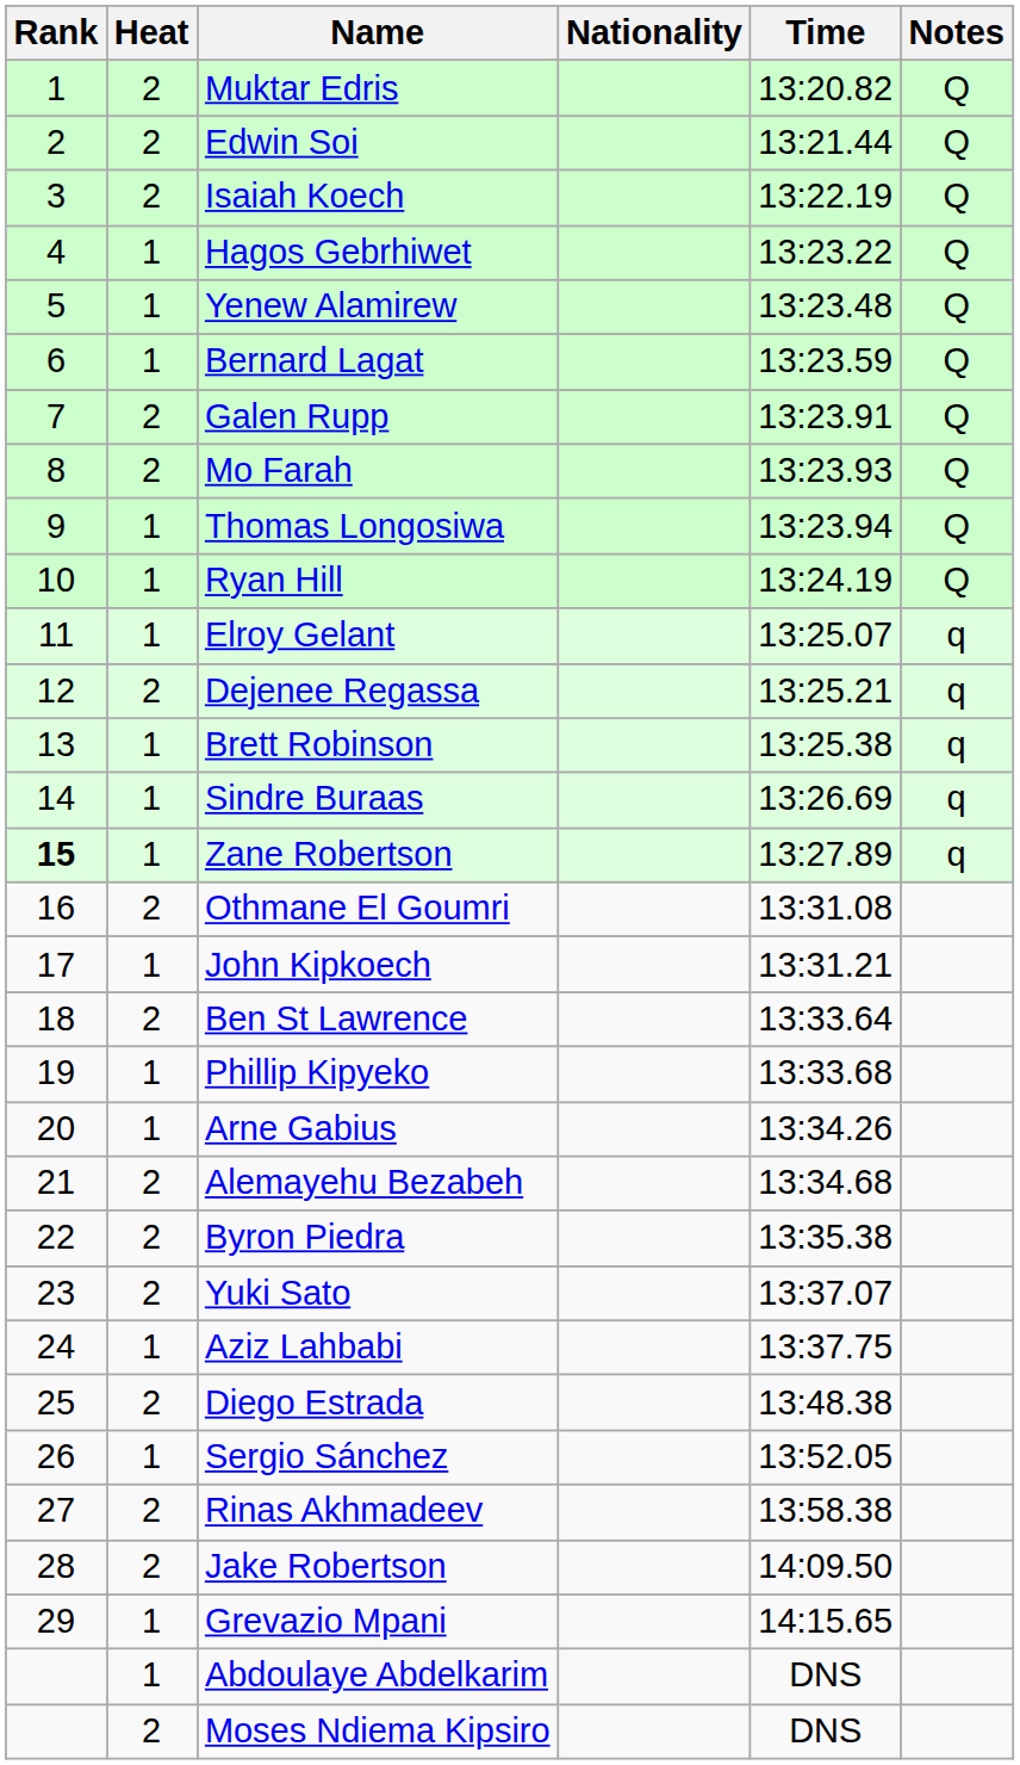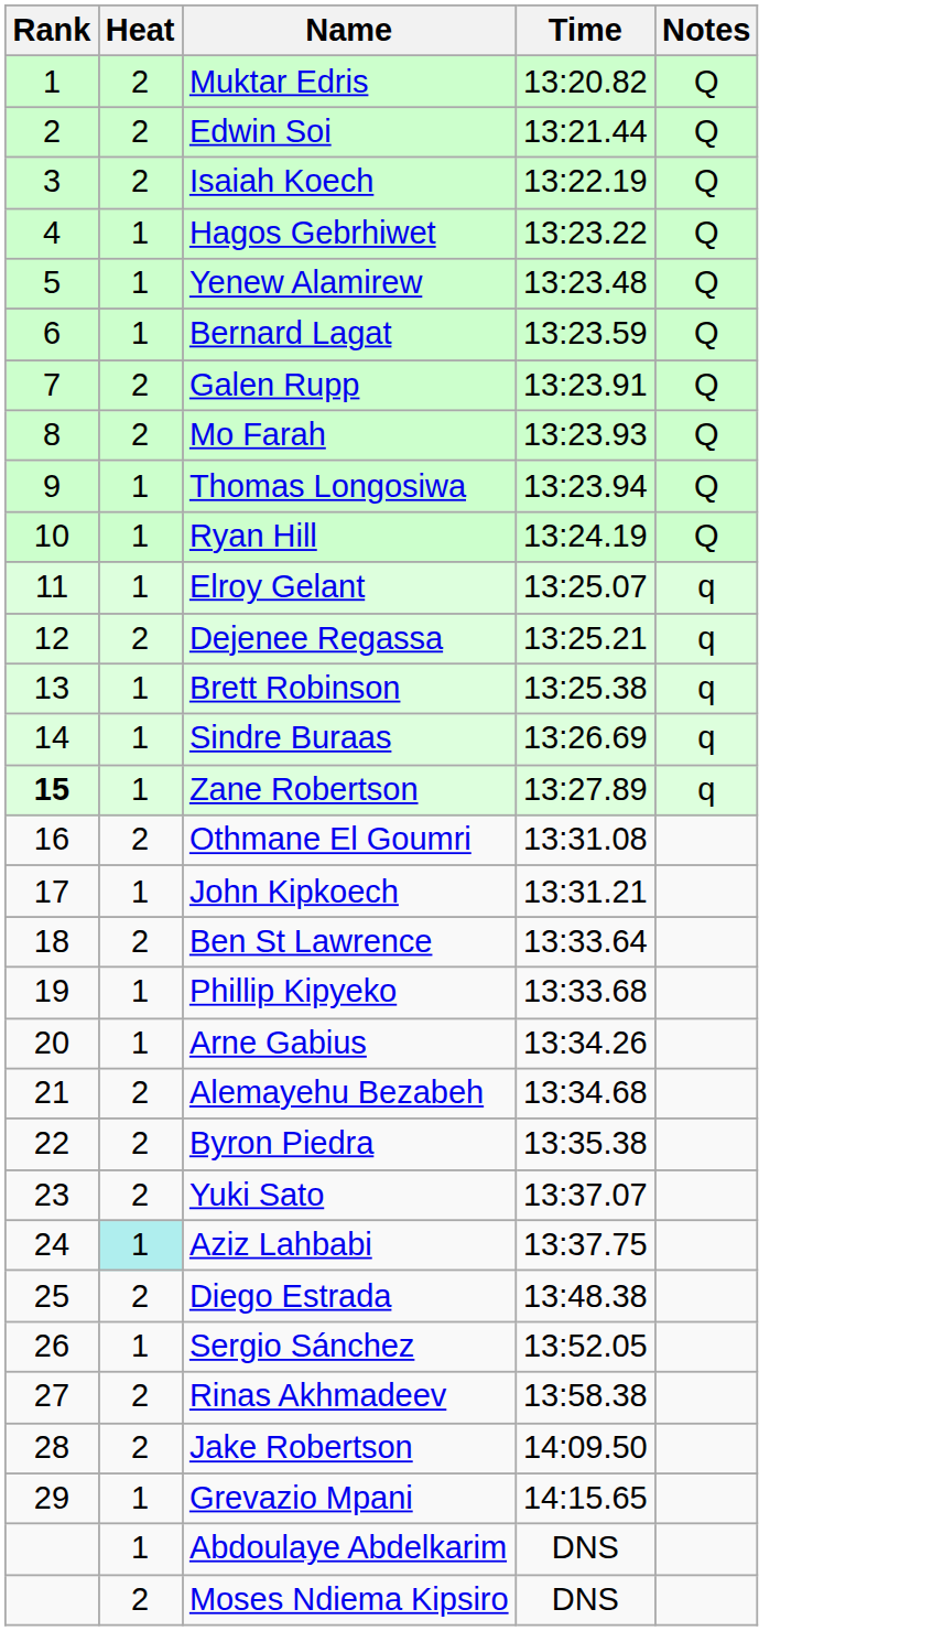- column: Nationality
Aziz Lahbabi | Heat: no background -> paleturquoise background
